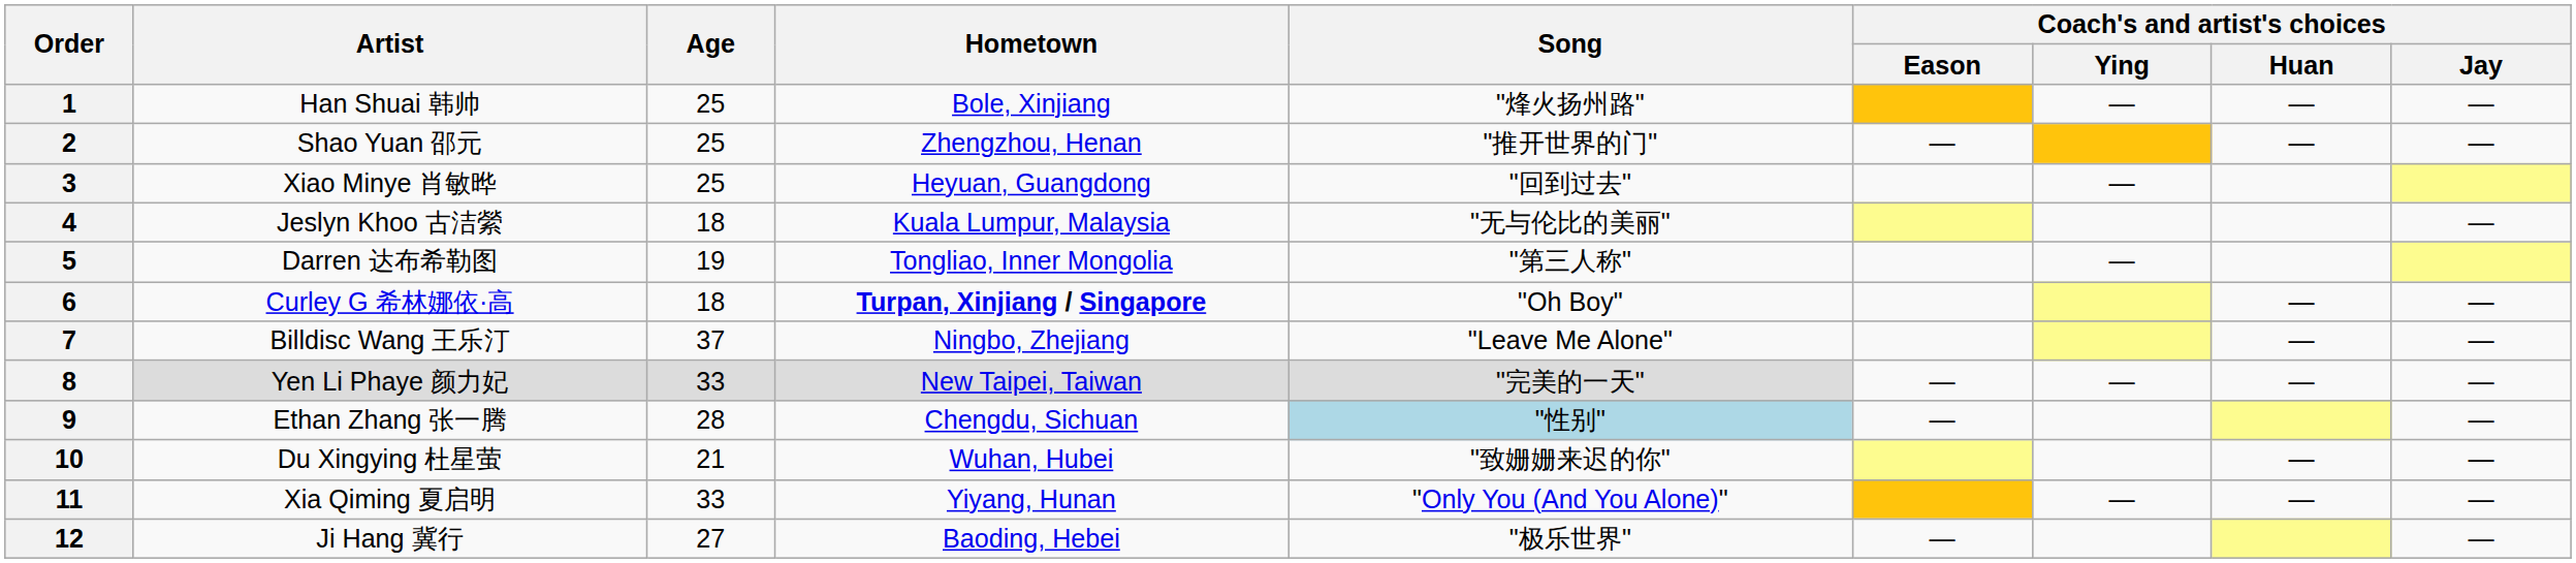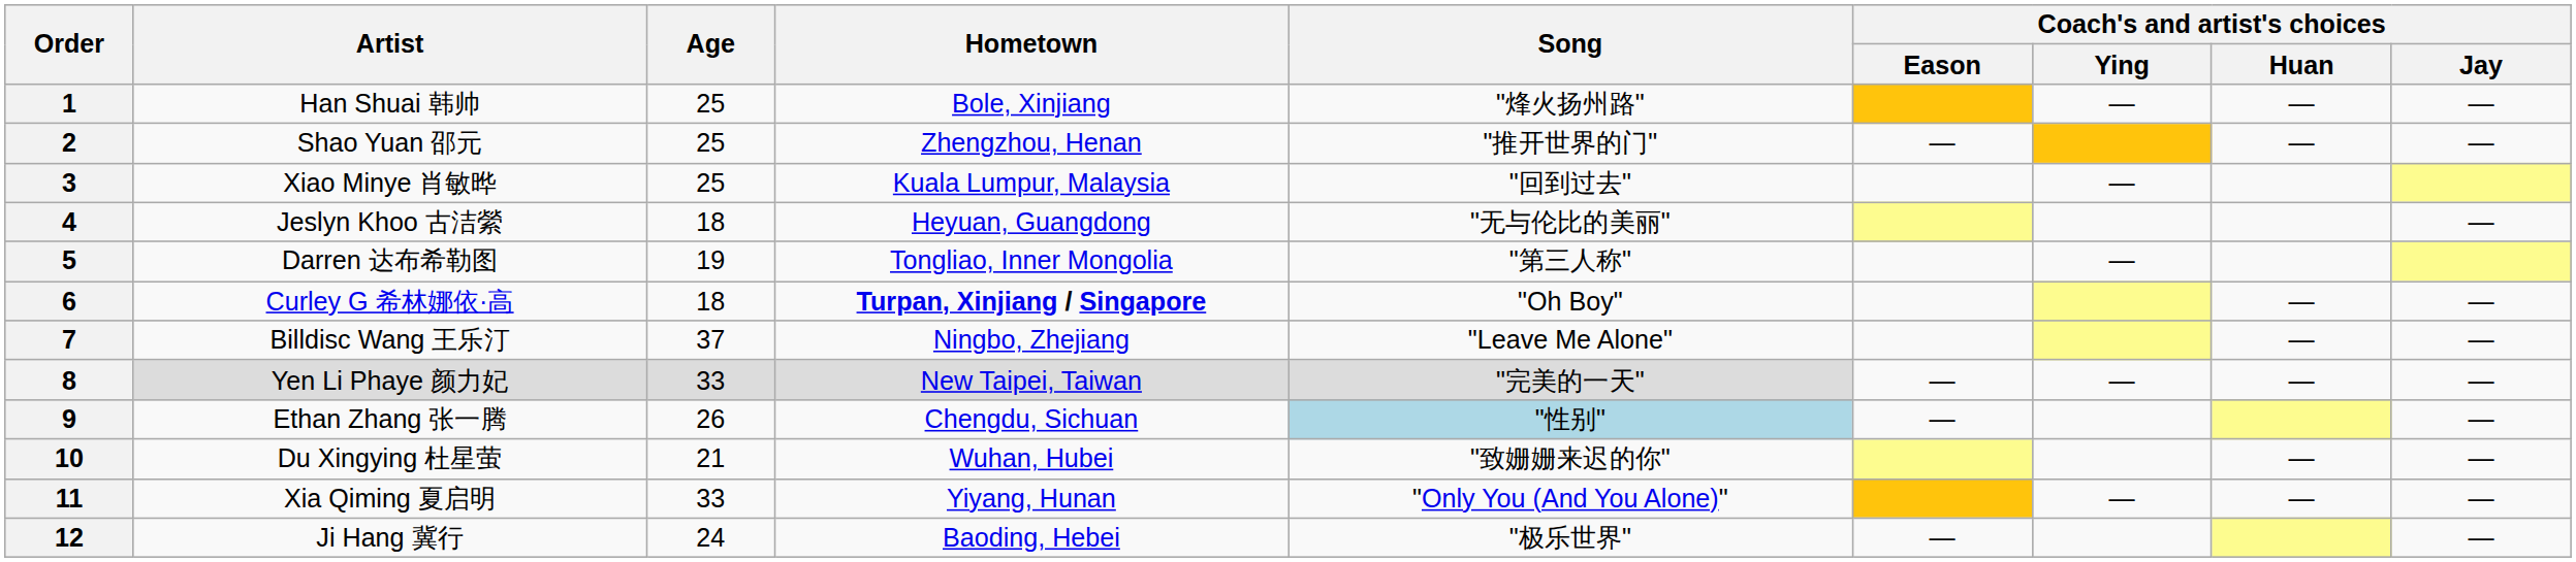3 | Hometown: Heyuan, Guangdong -> Kuala Lumpur, Malaysia
4 | Hometown: Kuala Lumpur, Malaysia -> Heyuan, Guangdong
9 | Age: 28 -> 26
12 | Age: 27 -> 24
